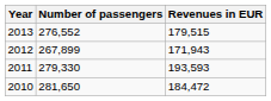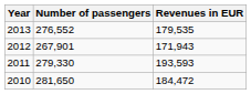2013 | Revenues in EUR: 179,515 -> 179,535
2012 | Number of passengers: 267,899 -> 267,901
